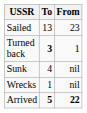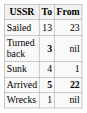Turned back | From: 1 -> nil
Sunk | From: nil -> 1
rows swapped: Wrecks <-> Arrived
